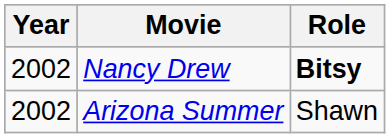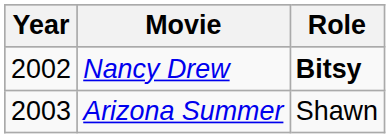Arizona Summer | Year: 2002 -> 2003
